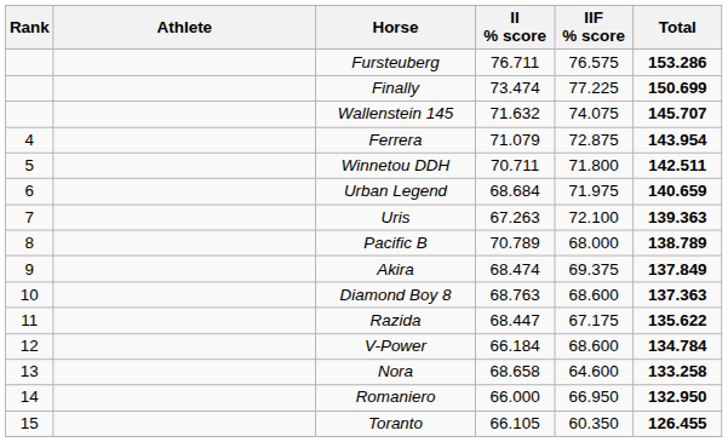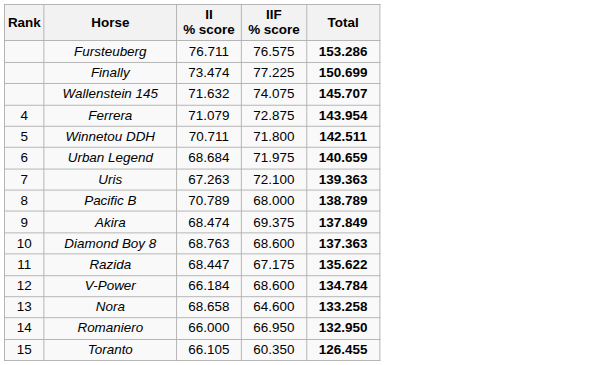- column: Athlete
